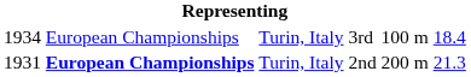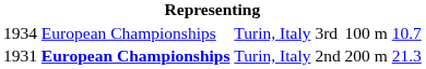3rd | column 6: 18.4 -> 10.7
